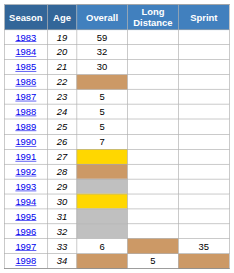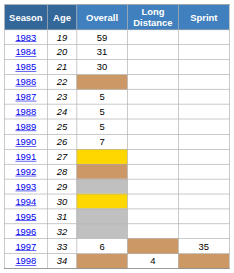1984 | Overall: 32 -> 31
1998 | Long Distance: 5 -> 4
